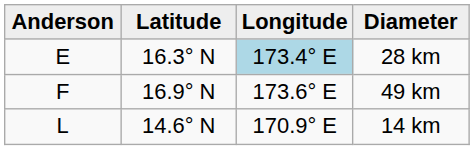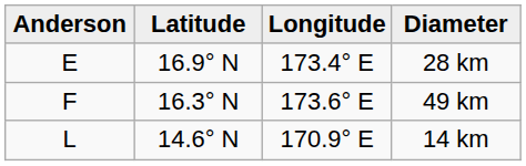28 km | Latitude: 16.3° N -> 16.9° N
28 km | Longitude: lightblue background -> no background
49 km | Latitude: 16.9° N -> 16.3° N
